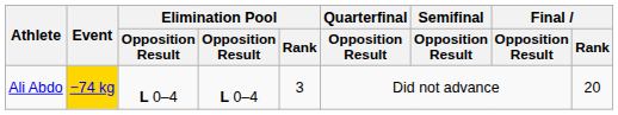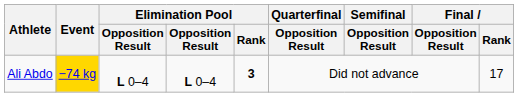Ali Abdo | Elimination Pool / Rank: normal -> bold
Ali Abdo | Final / Rank: 20 -> 17
